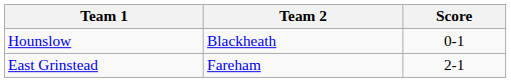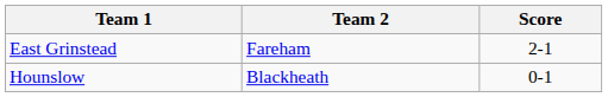rows swapped: East Grinstead <-> Hounslow
